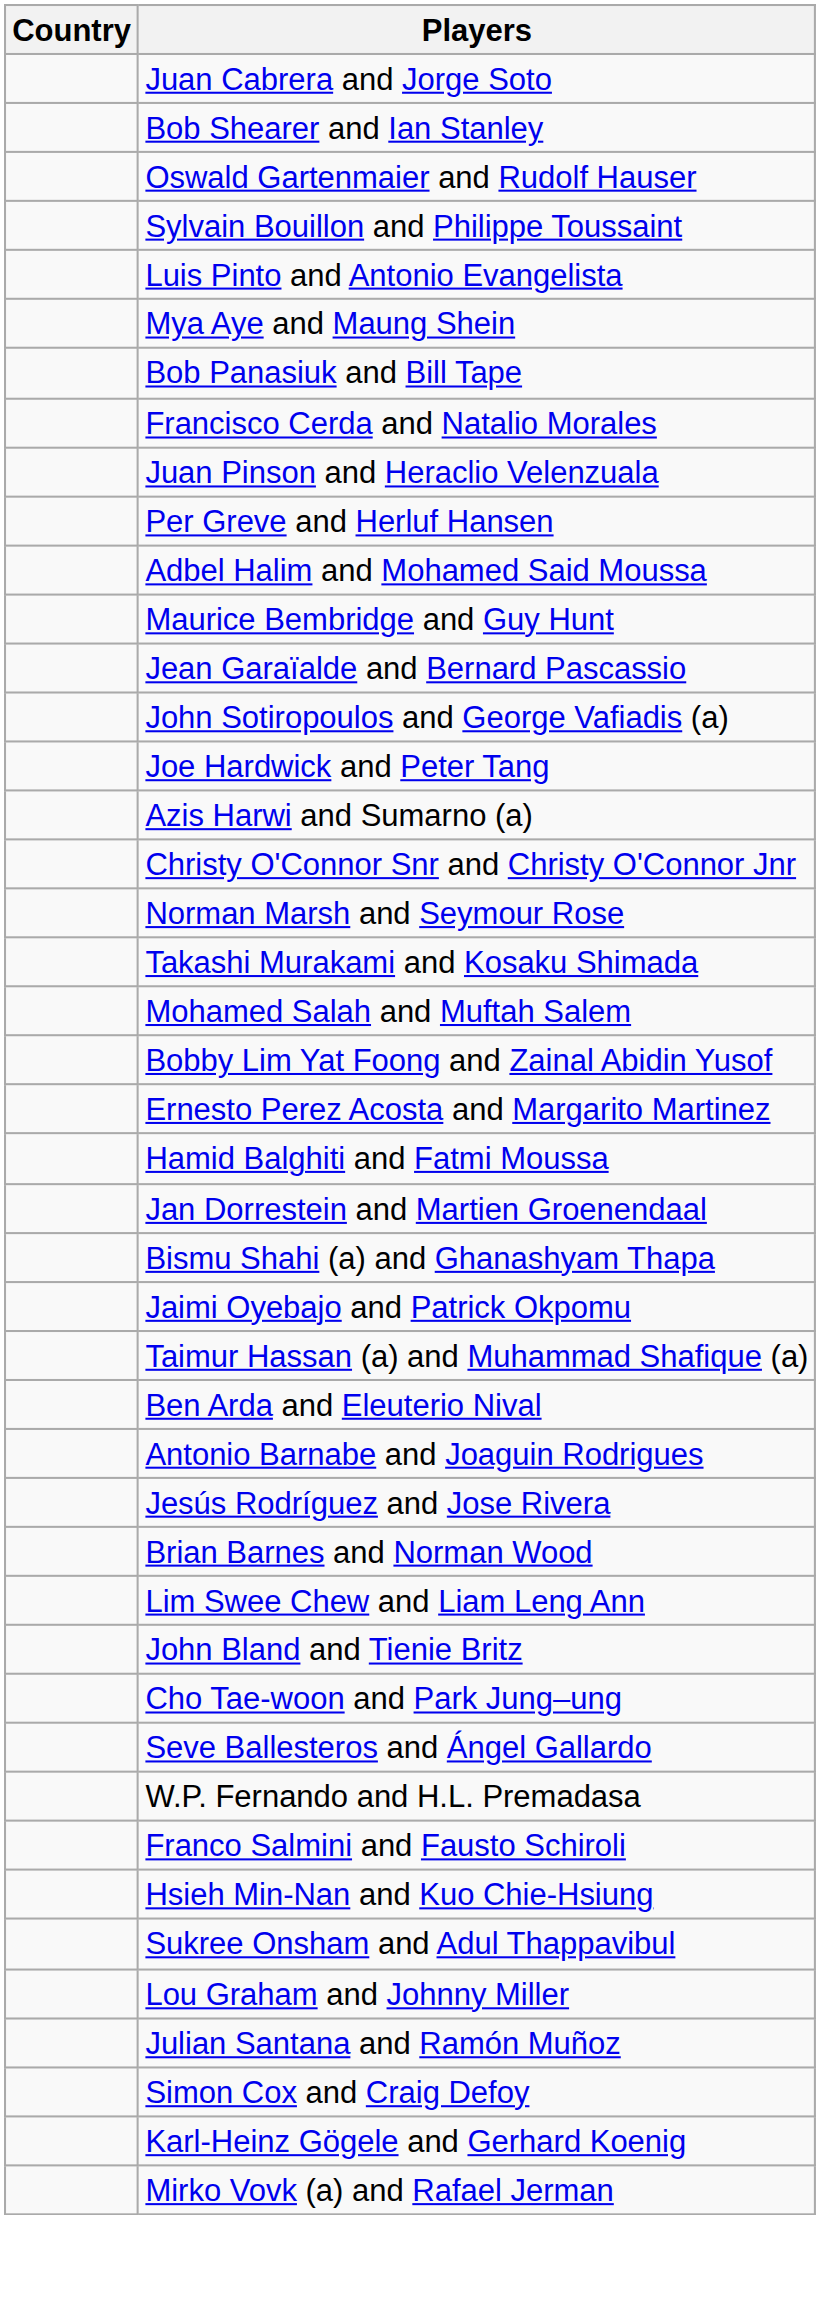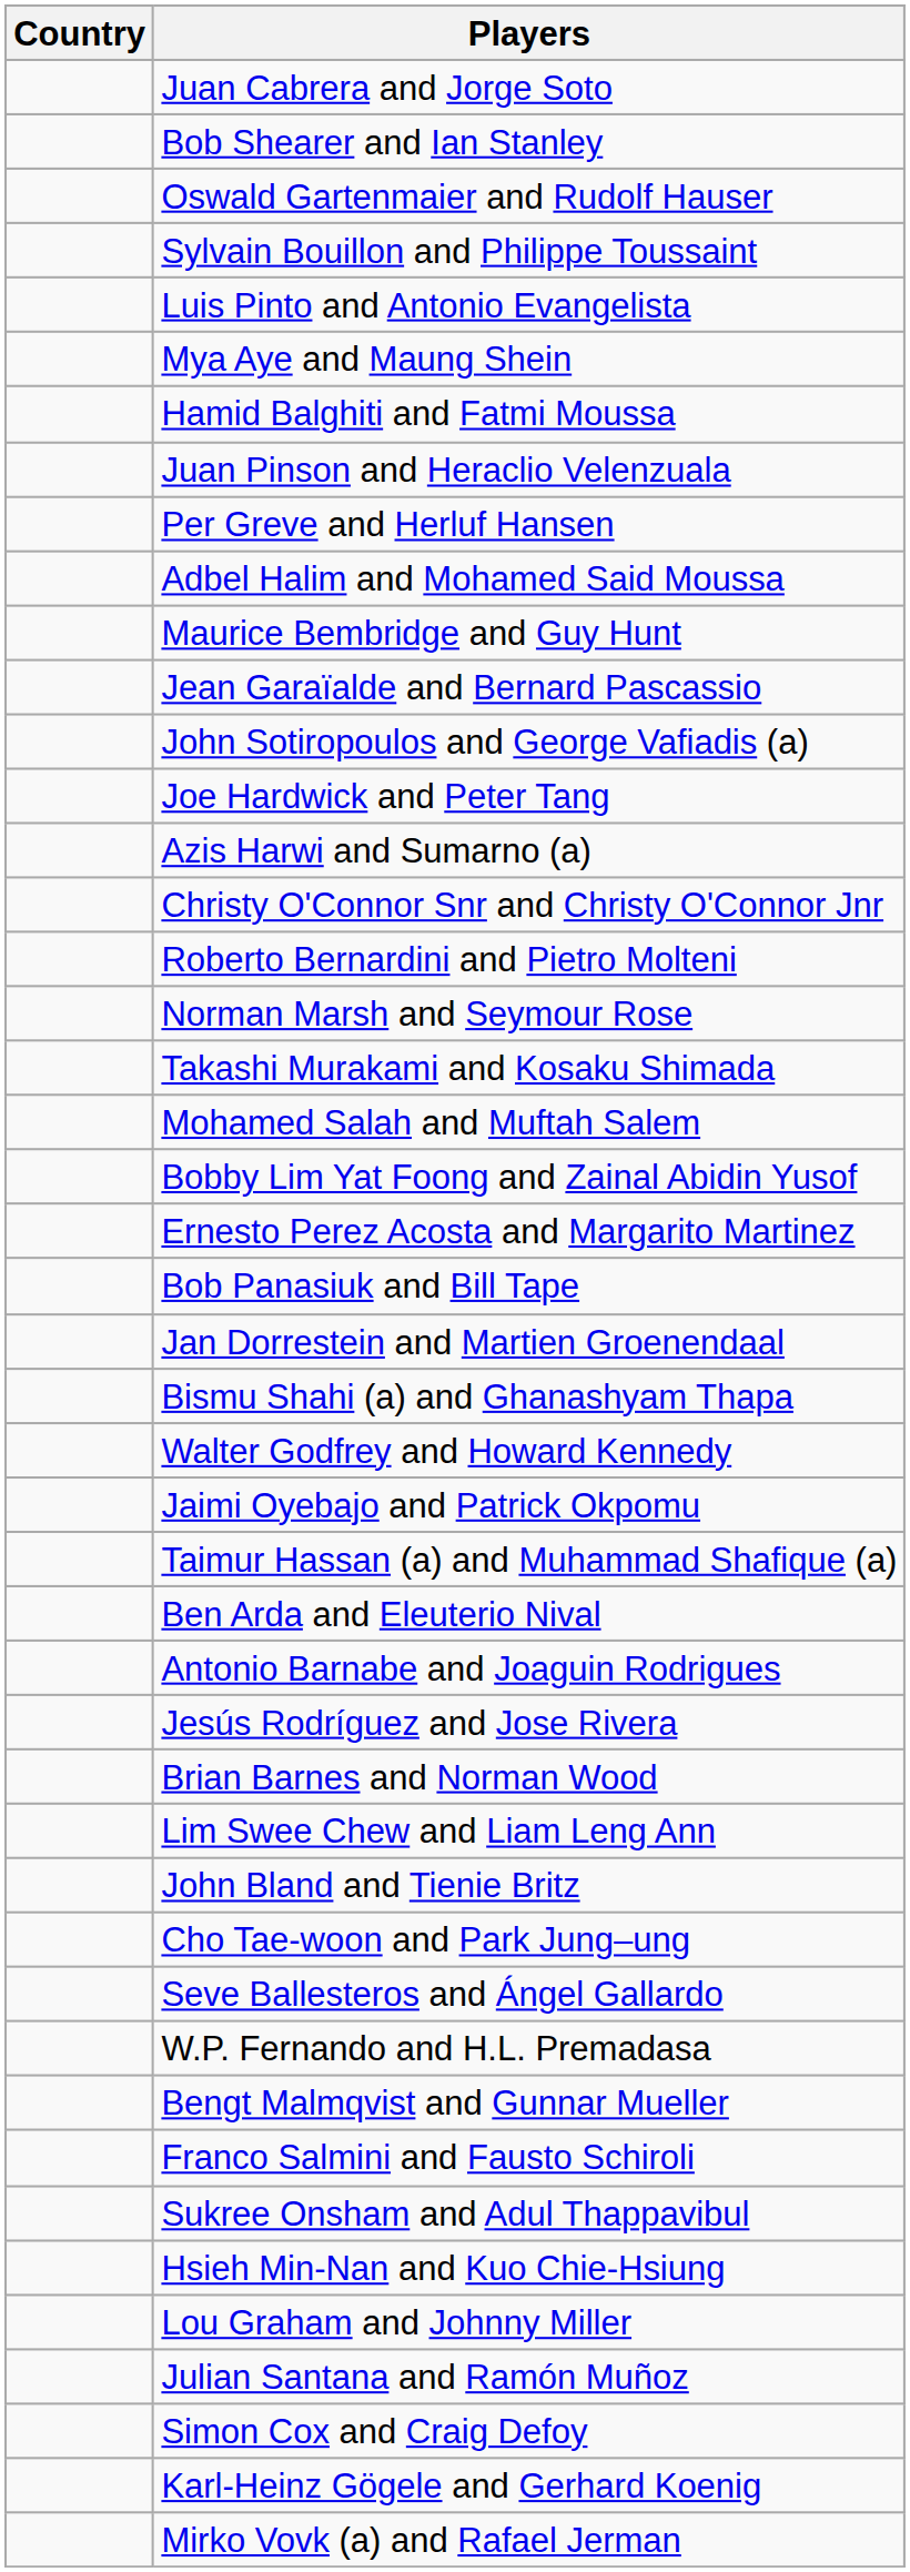rows swapped: Bob Panasiuk and Bill Tape <-> Hamid Balghiti and Fatmi Moussa
- row: Francisco Cerda and Natalio Morales
+ row: Roberto Bernardini and Pietro Molteni
+ row: Walter Godfrey and Howard Kennedy
+ row: Bengt Malmqvist and Gunnar Mueller
rows swapped: Hsieh Min-Nan and Kuo Chie-Hsiung <-> Sukree Onsham and Adul Thappavibul
